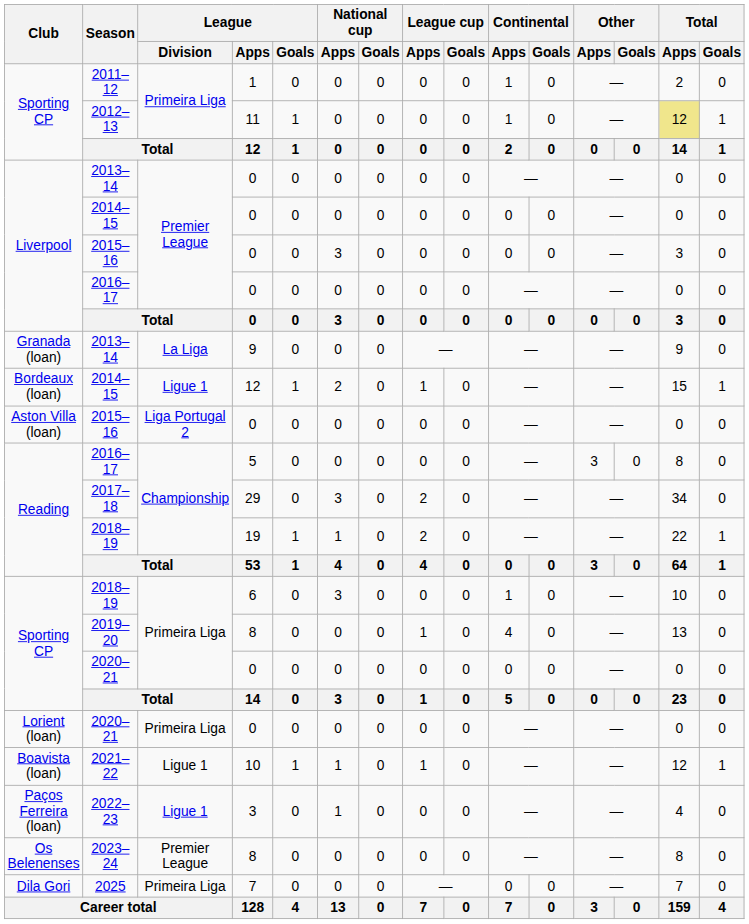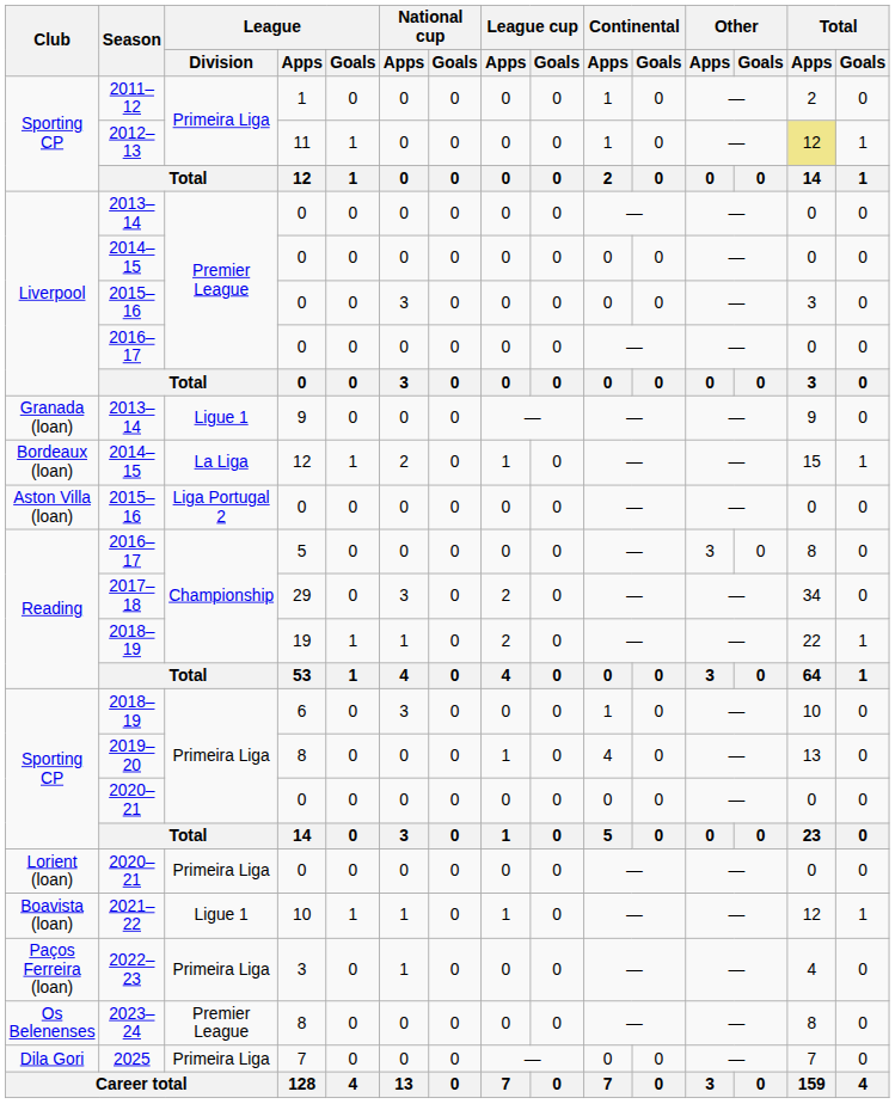Granada (loan) / 2013–14 | League / Division: La Liga -> Ligue 1
Bordeaux (loan) / 2014–15 | League / Division: Ligue 1 -> La Liga
2022–23 | League / Division: Ligue 1 -> Primeira Liga
